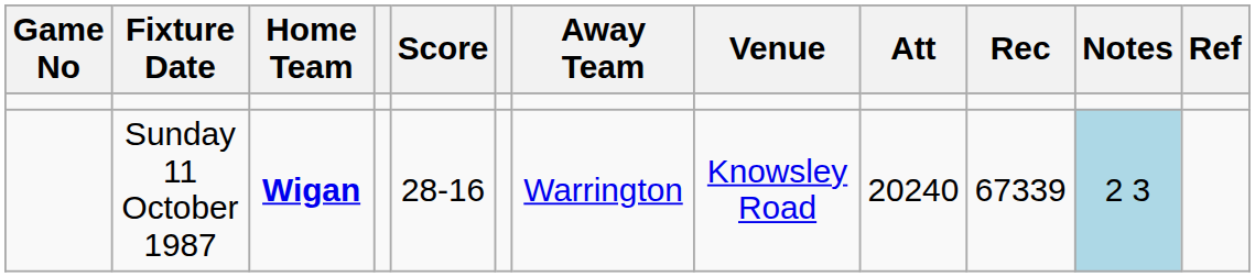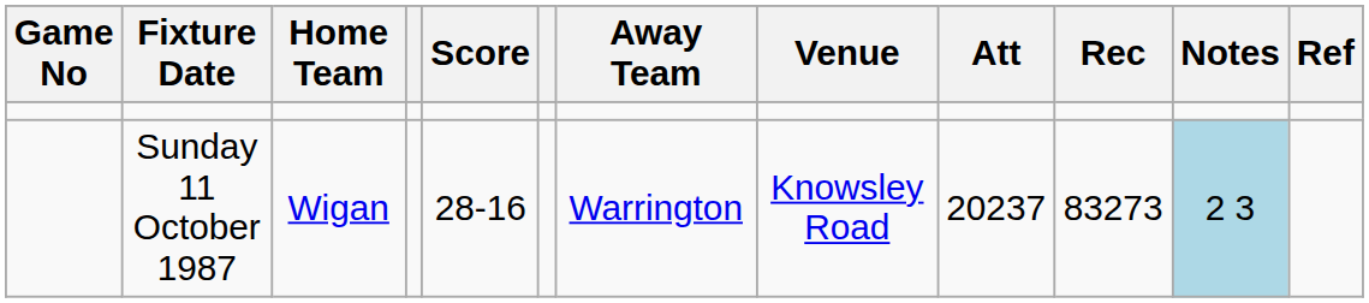Sunday 11 October 1987 | Home Team: bold -> normal
Sunday 11 October 1987 | Att: 20240 -> 20237
Sunday 11 October 1987 | Rec: 67339 -> 83273
